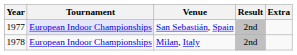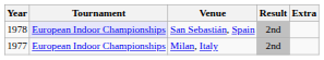San Sebastián, Spain | Year: 1977 -> 1978
Milan, Italy | Year: 1978 -> 1977
